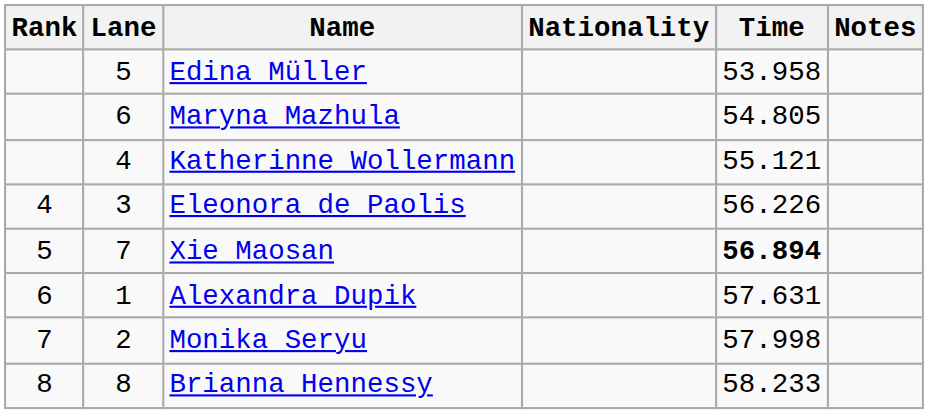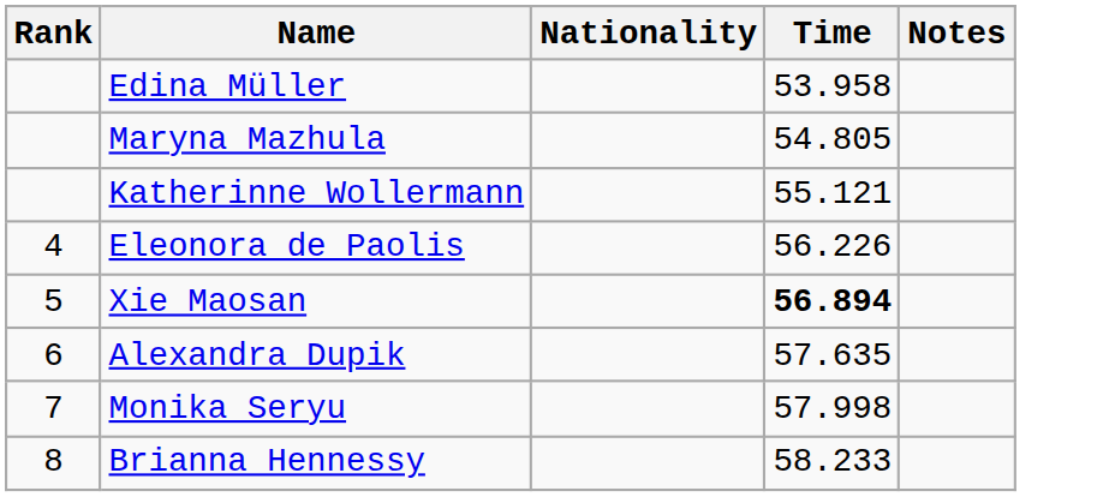- column: Lane | 5 | 6 | 4 | 3 | 7 | 1 | 2 | 8
Alexandra Dupik | Time: 57.631 -> 57.635
